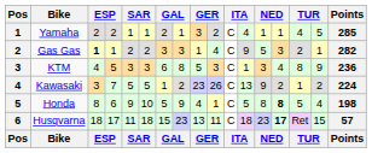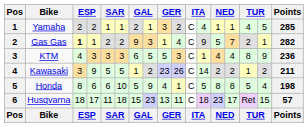Gas Gas | column 7: 3 -> 9
Gas Gas | column 14: 3 -> 7
KTM | column 4: 5 -> 3
KTM | column 8: 8 -> 5
KTM | column 13: 3 -> 4
Kawasaki | column 4: 7 -> 9
Kawasaki | column 12: 13 -> 14
Kawasaki | column 13: 9 -> 2
Kawasaki | Points: 224 -> 211
Honda | column 5: 9 -> 6
Honda | column 14: bold -> normal
Husqvarna | column 14: bold -> normal
